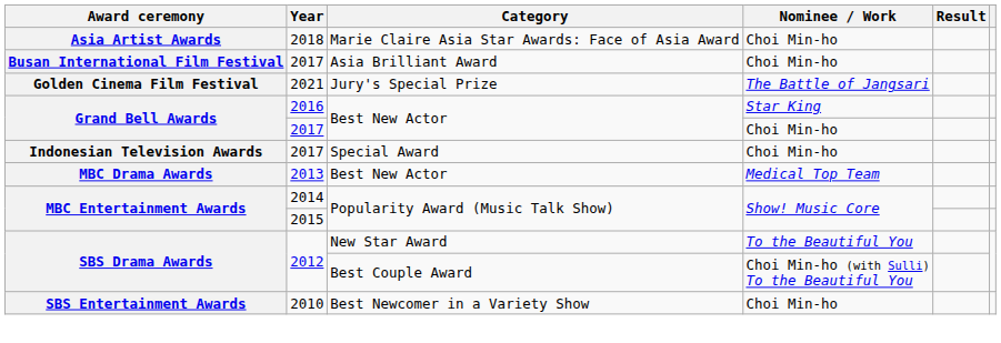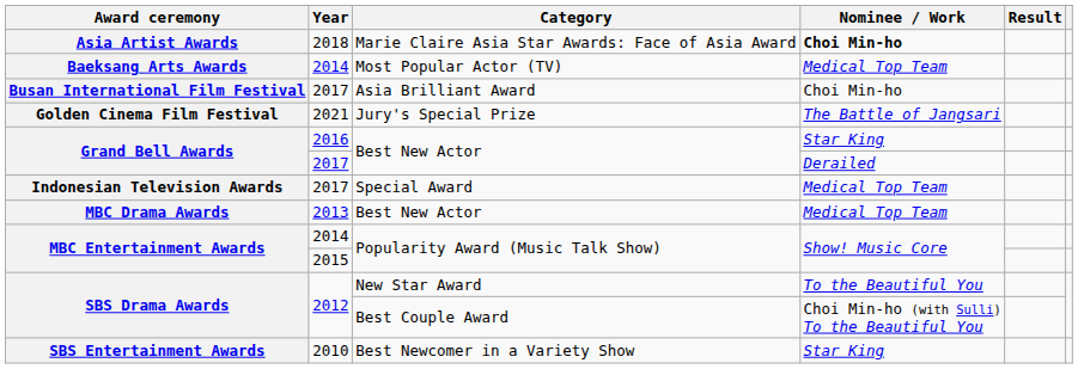Asia Artist Awards | Nominee / Work: normal -> bold
+ row: Baeksang Arts Awards | 2014 | Most Popular Actor (TV) | Medical Top Team
Grand Bell Awards / 2017 | Nominee / Work: Choi Min-ho -> Derailed
Indonesian Television Awards | Nominee / Work: Choi Min-ho -> Medical Top Team
SBS Entertainment Awards | Nominee / Work: Choi Min-ho -> Star King
